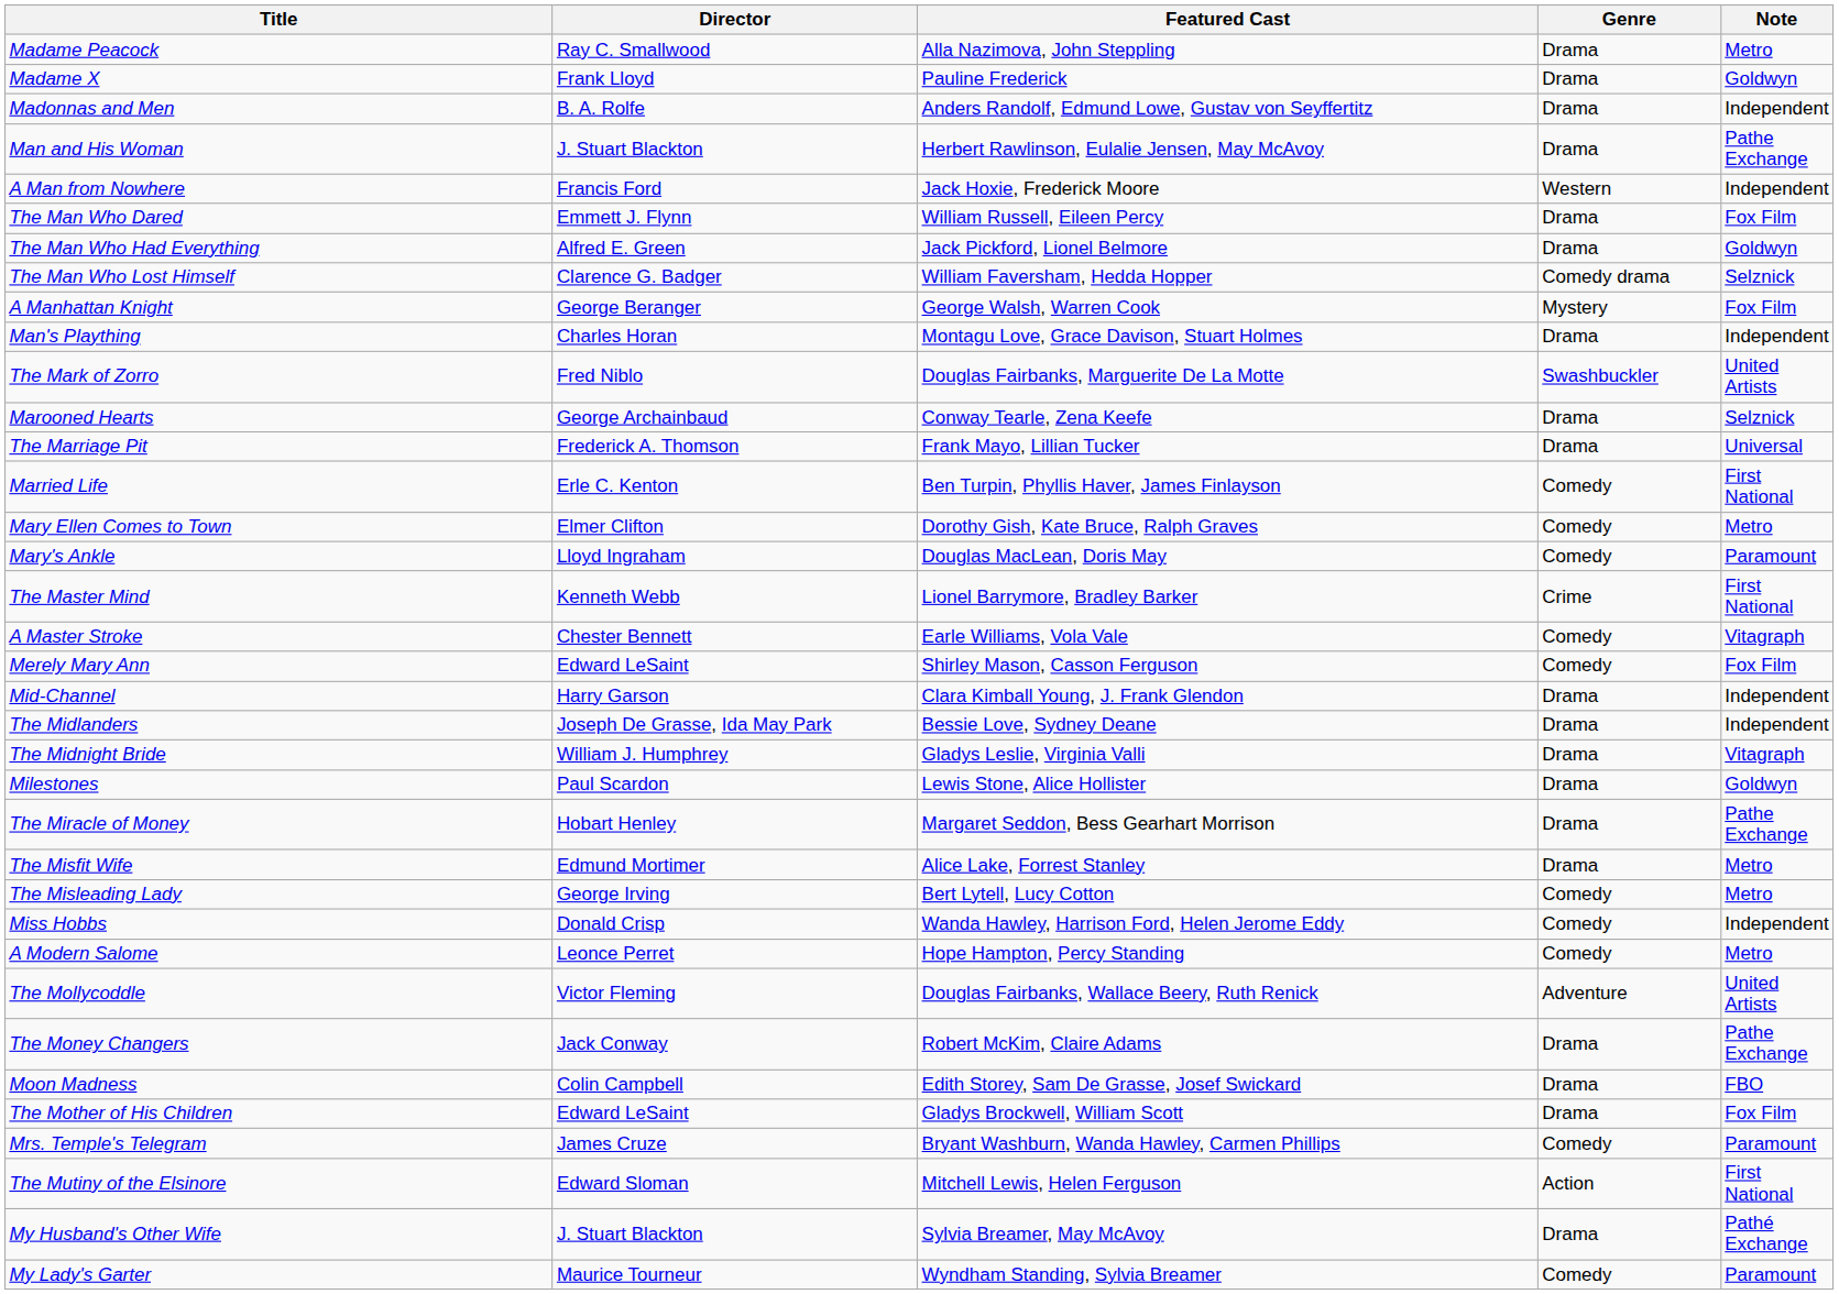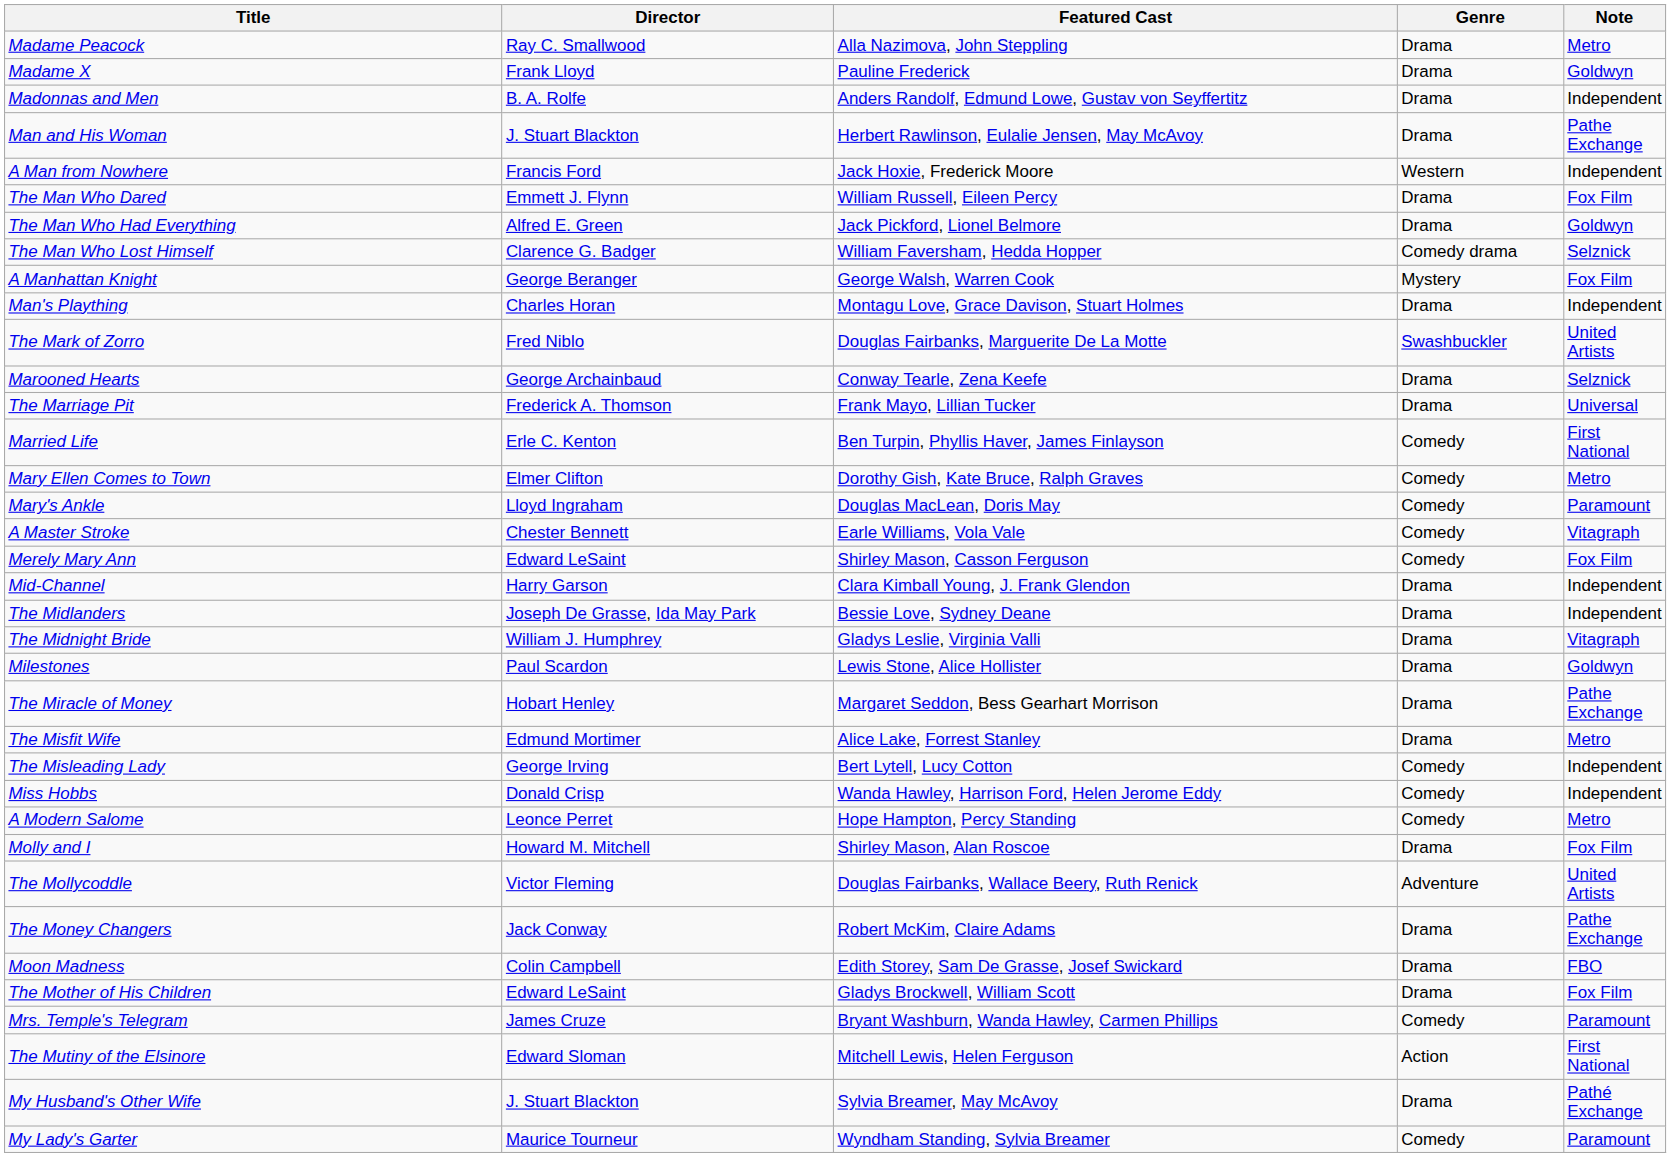- row: The Master Mind | Kenneth Webb | Lionel Barrymore, Bradley Barker | Crime | First National
The Misleading Lady | Note: Metro -> Independent
+ row: Molly and I | Howard M. Mitchell | Shirley Mason, Alan Roscoe | Drama | Fox Film
